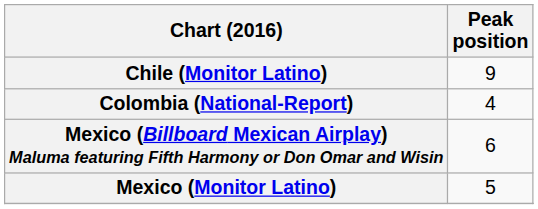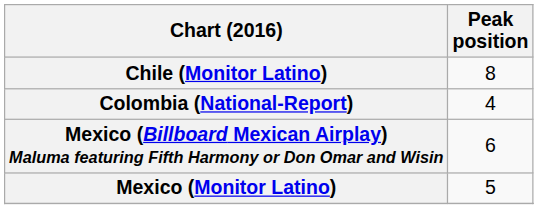Chile (Monitor Latino) | Peak position: 9 -> 8
